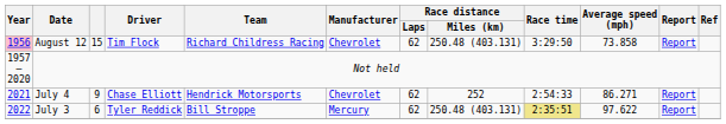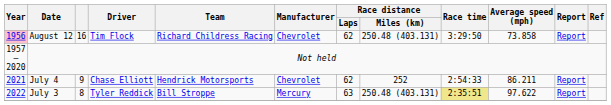August 12 | column 3: 15 -> 16
July 4 | Average speed (mph): 86.271 -> 86.211
July 3 | column 3: 6 -> 8
July 3 | Race distance / Laps: 62 -> 63
